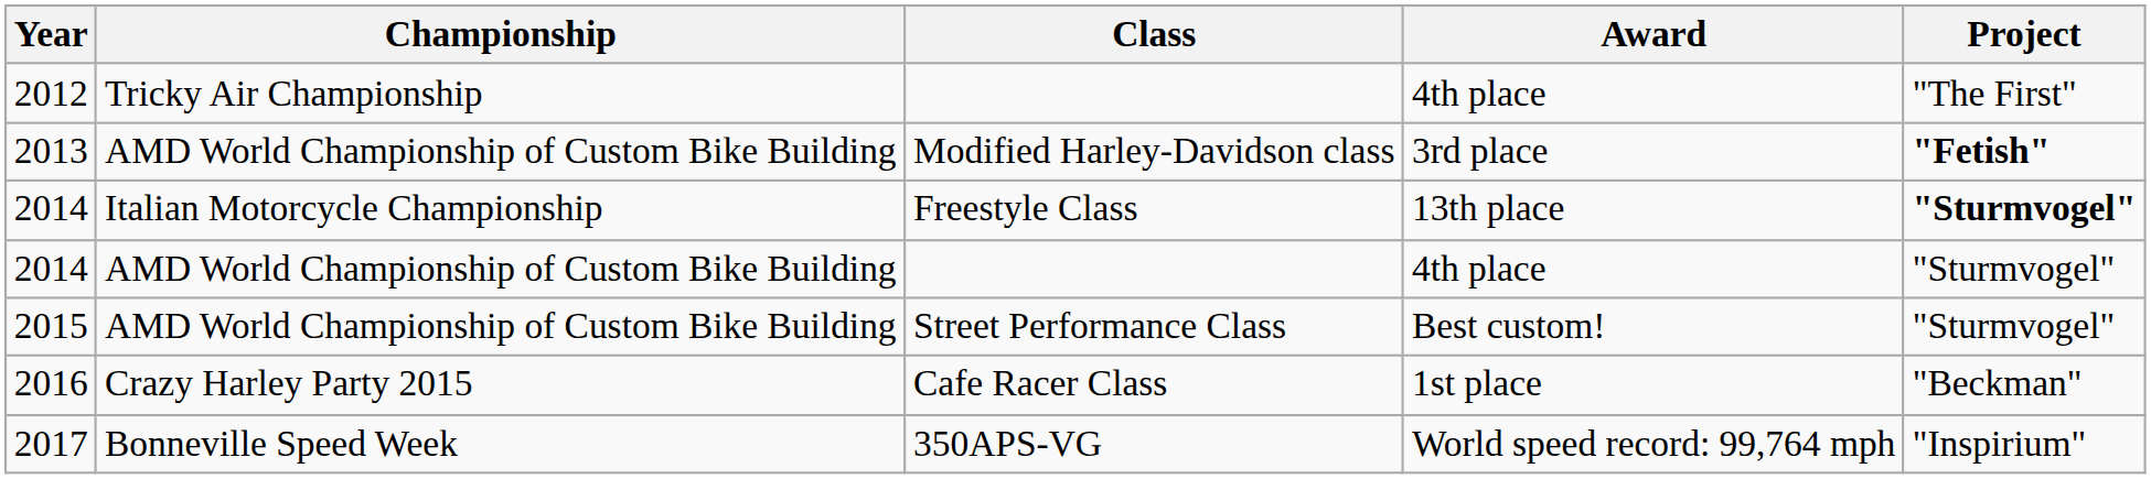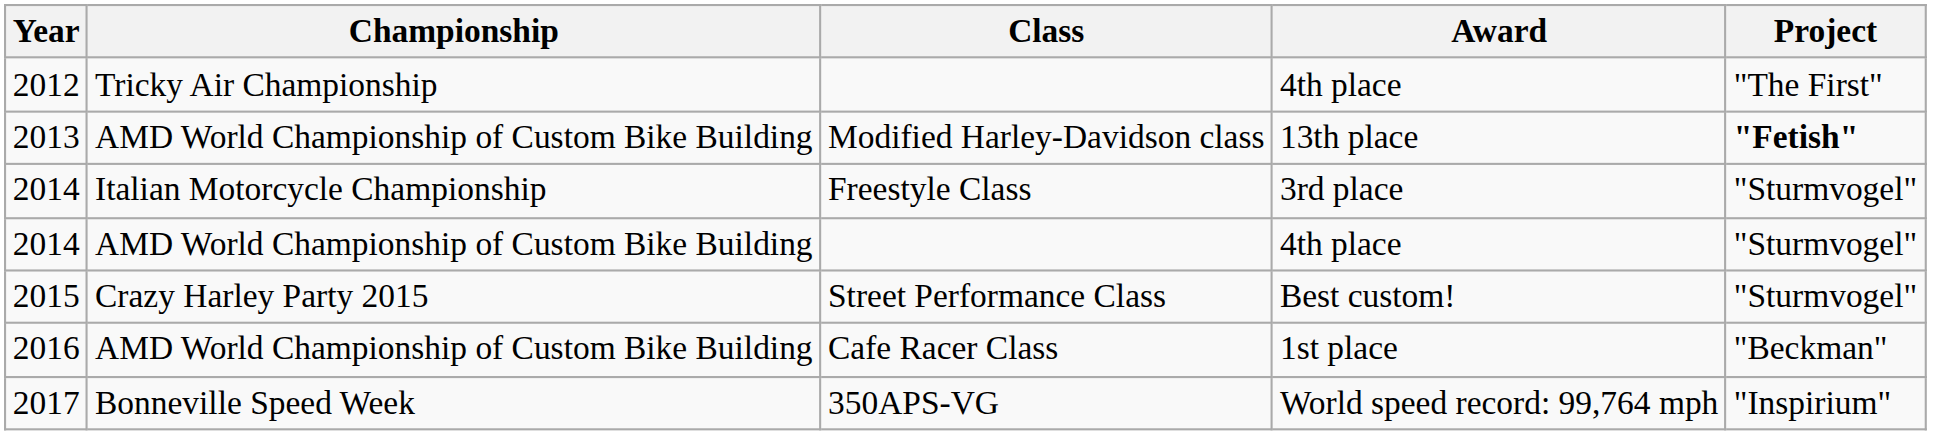2013 | Award: 3rd place -> 13th place
2014 / Freestyle Class | Award: 13th place -> 3rd place
2014 / Freestyle Class | Project: bold -> normal
2015 | Championship: AMD World Championship of Custom Bike Building -> Crazy Harley Party 2015
2016 | Championship: Crazy Harley Party 2015 -> AMD World Championship of Custom Bike Building
